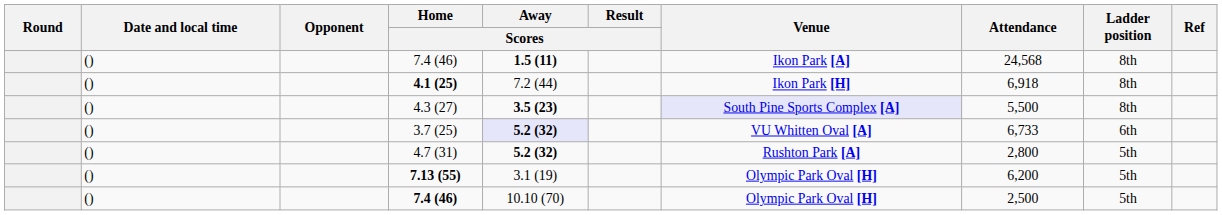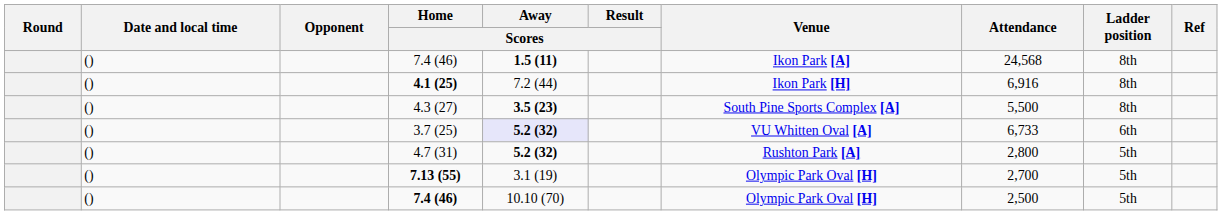4.1 (25) | Attendance: 6,918 -> 6,916
4.3 (27) | Venue: lavender background -> no background
7.13 (55) | Attendance: 6,200 -> 2,700
